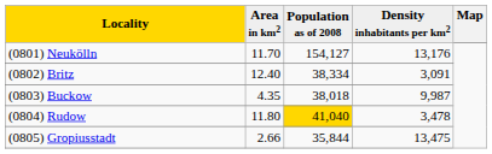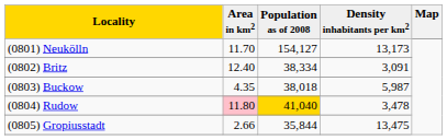(0801) Neukölln | Density inhabitants per km2: 13,176 -> 13,173
(0803) Buckow | Density inhabitants per km2: 9,987 -> 5,987
(0804) Rudow | Area in km2: no background -> pink background
